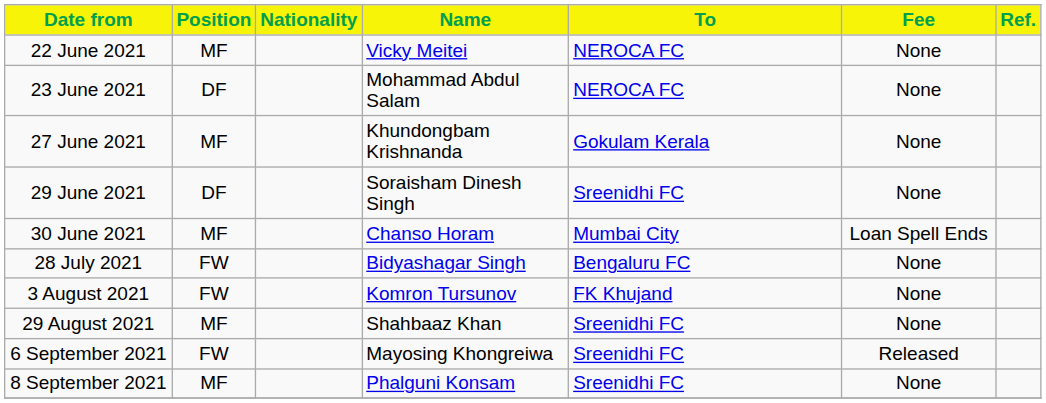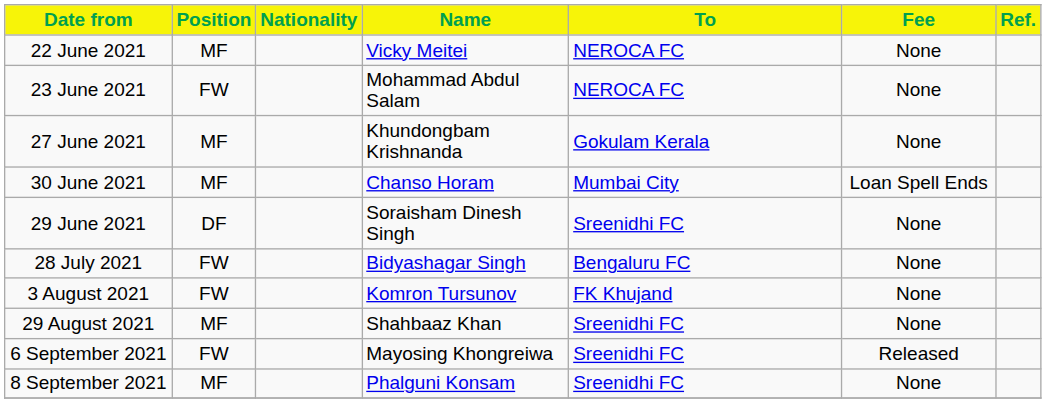23 June 2021 | Position: DF -> FW
rows swapped: 29 June 2021 <-> 30 June 2021
